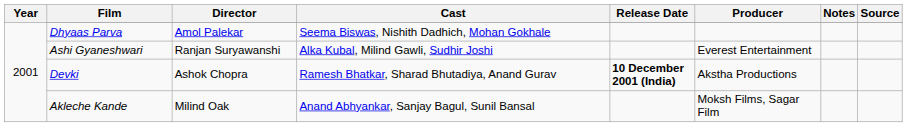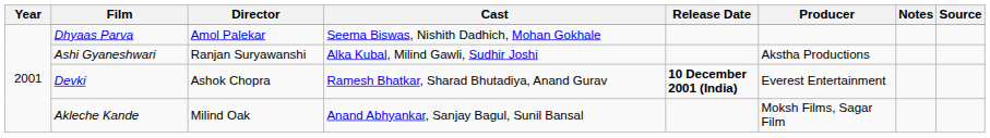Ashi Gyaneshwari | Producer: Everest Entertainment -> Akstha Productions
Devki | Producer: Akstha Productions -> Everest Entertainment
